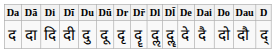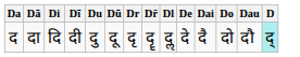- column: Dl̄ | दॣ
द | D: no background -> paleturquoise background
